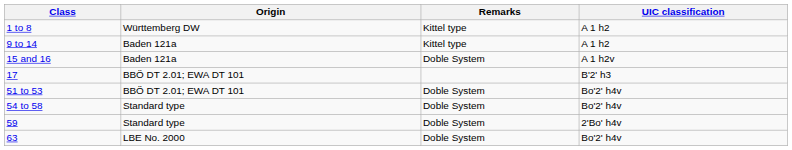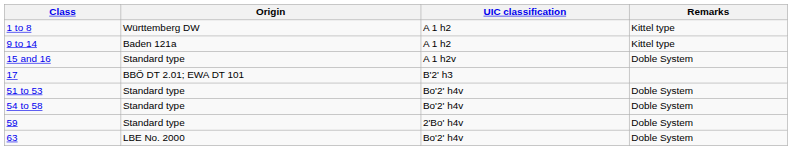columns swapped: UIC classification <-> Remarks
15 and 16 | Origin: Baden 121a -> Standard type
51 to 53 | Origin: BBÖ DT 2.01; EWA DT 101 -> Standard type
